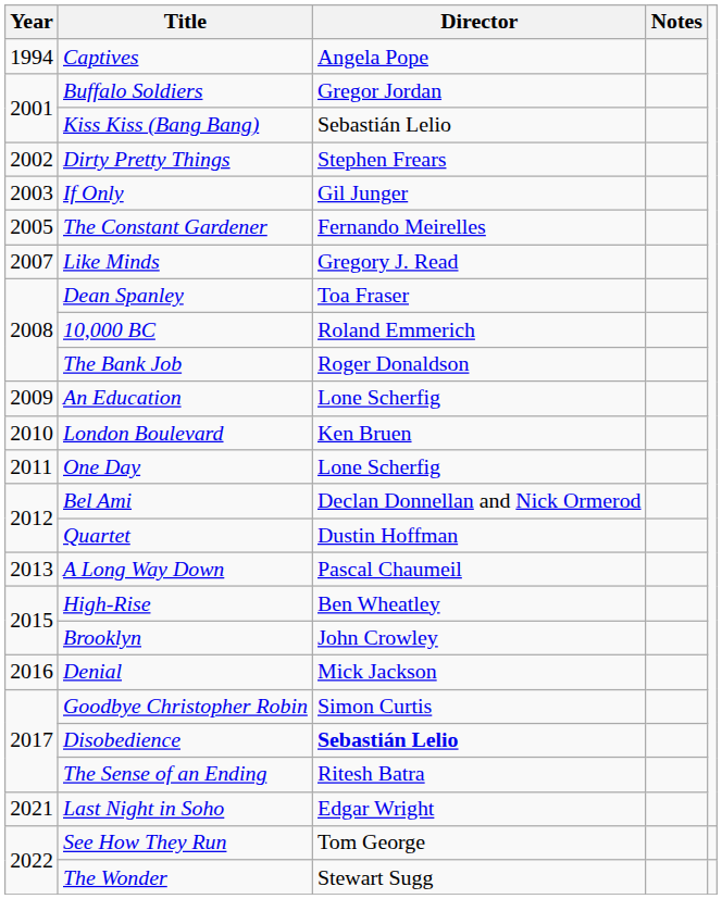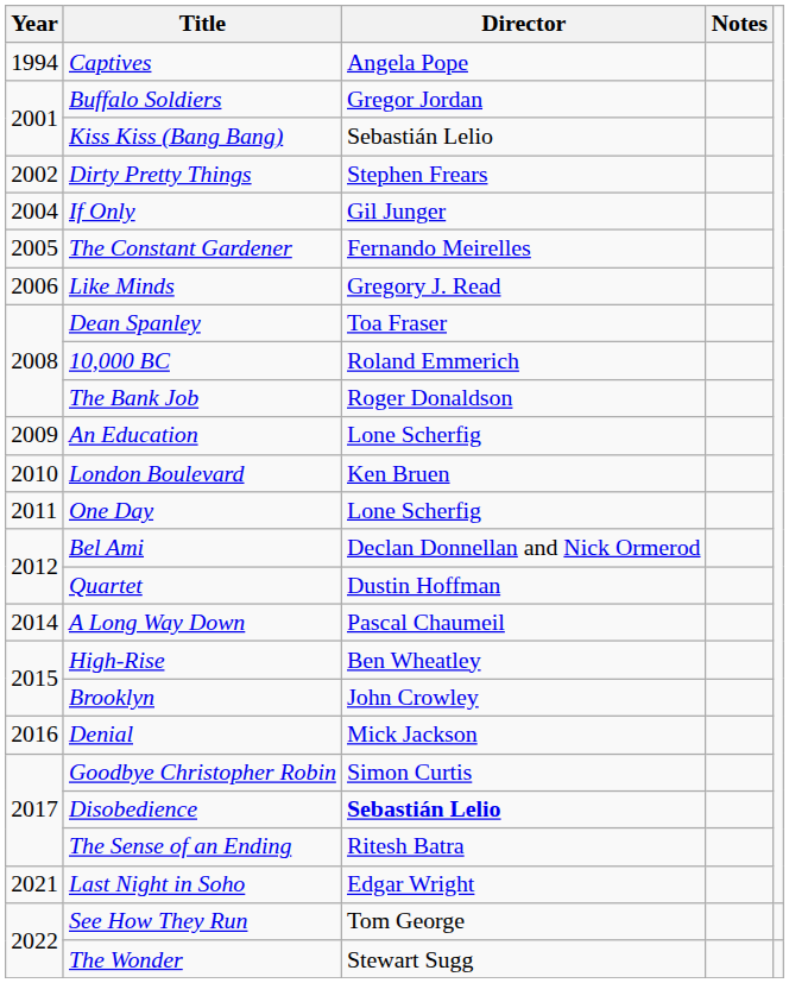If Only | Year: 2003 -> 2004
Like Minds | Year: 2007 -> 2006
A Long Way Down | Year: 2013 -> 2014
